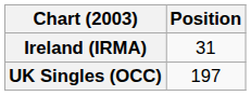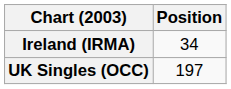Ireland (IRMA) | Position: 31 -> 34
